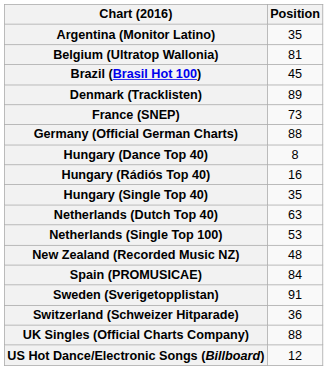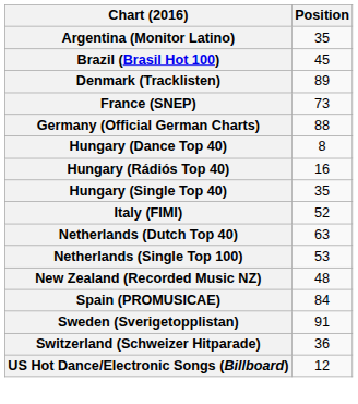- row: Belgium (Ultratop Wallonia) | 81
+ row: Italy (FIMI) | 52
- row: UK Singles (Official Charts Company) | 88
